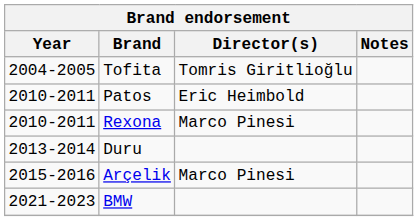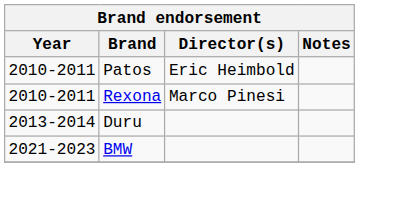- row: 2004-2005 | Tofita | Tomris Giritlioğlu
- row: 2015-2016 | Arçelik | Marco Pinesi
